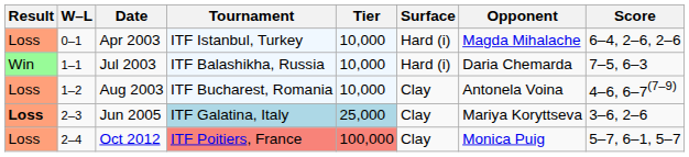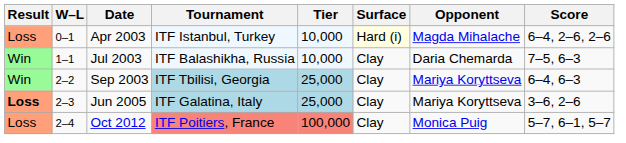Apr 2003 | Surface: no background -> lightyellow background
Jul 2003 | Surface: Hard (i) -> Clay
- row: Loss | 1–2 | Aug 2003 | ITF Bucharest, Romania | 10,000 | Clay | Antonela Voina | 4–6, 6–7(7–9)
+ row: Win | 2–2 | Sep 2003 | ITF Tbilisi, Georgia | 25,000 | Clay | Mariya Koryttseva | 6–4, 6–3
